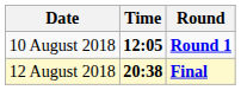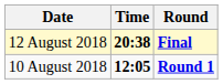rows swapped: 10 August 2018 <-> 12 August 2018
